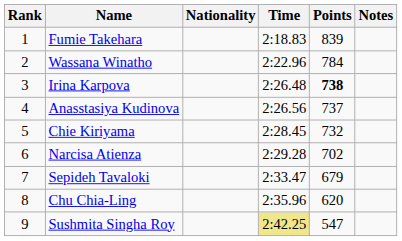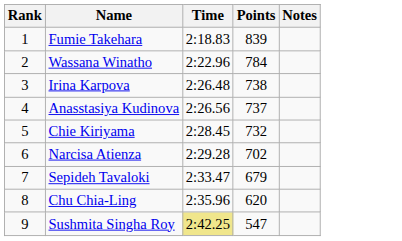- column: Nationality
Irina Karpova | Points: bold -> normal
